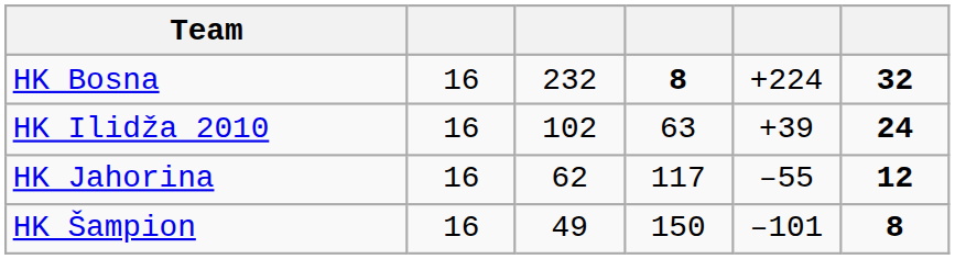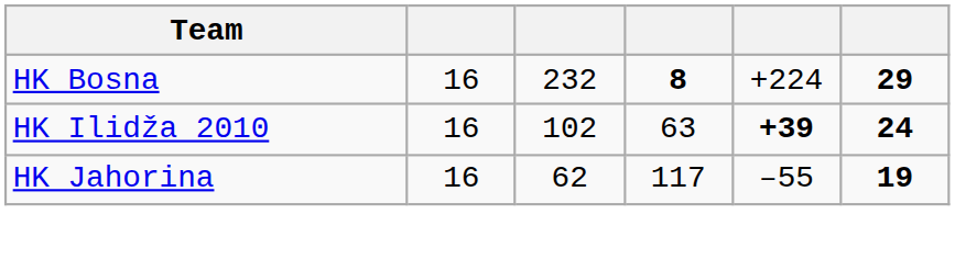HK Bosna | column 6: 32 -> 29
HK Ilidža 2010 | column 5: normal -> bold
HK Jahorina | column 6: 12 -> 19
- row: HK Šampion | 16 | 49 | 150 | –101 | 8
